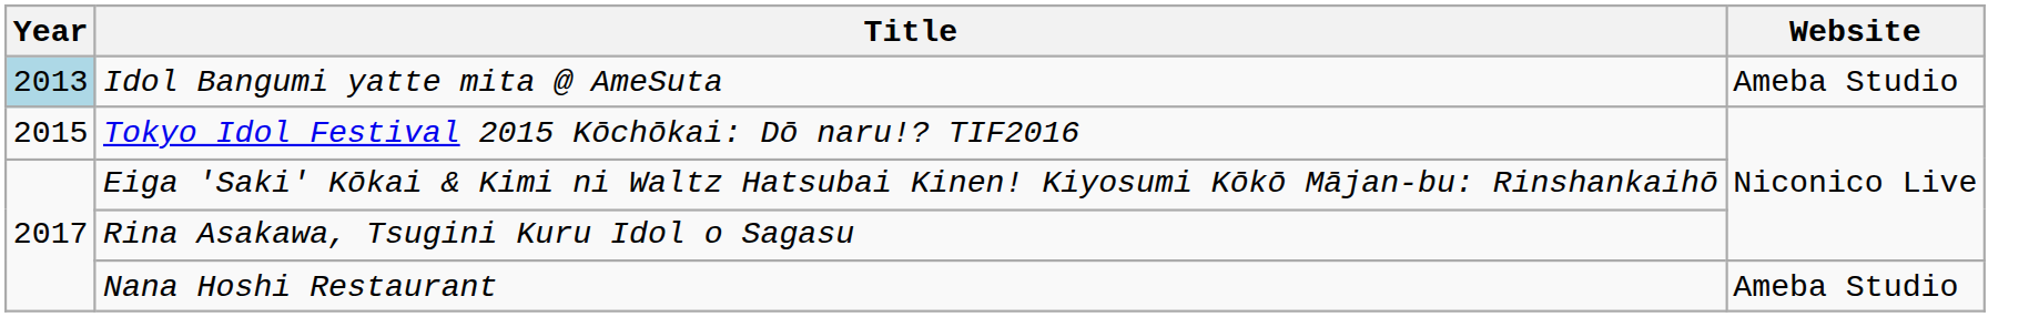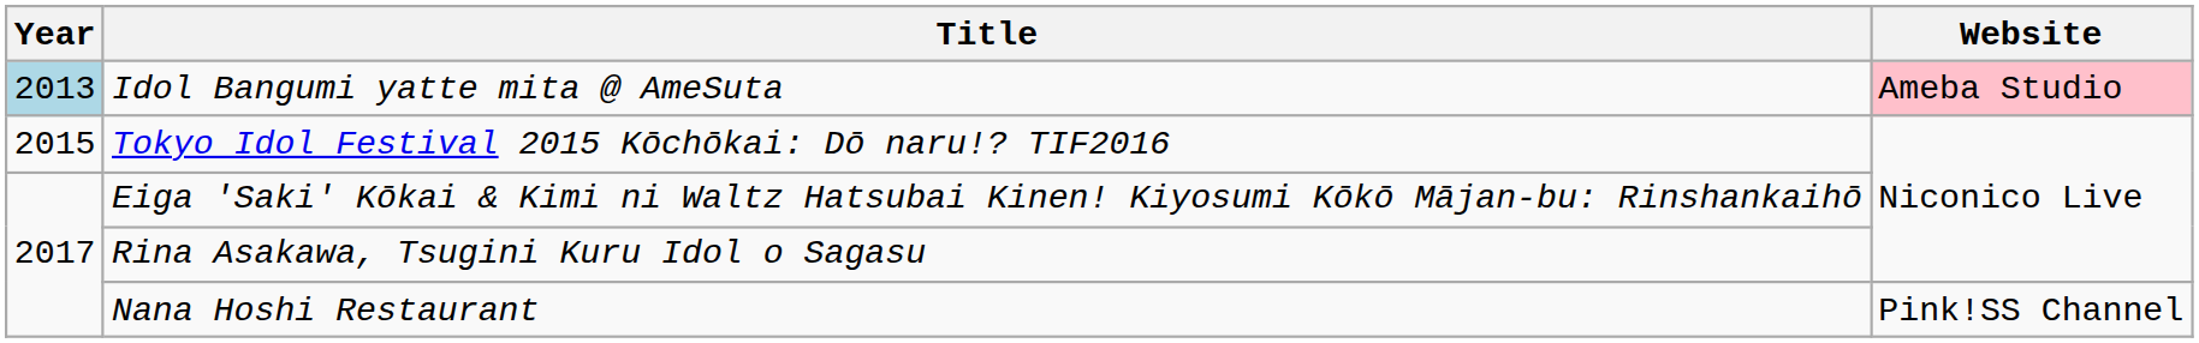Idol Bangumi yatte mita @ AmeSuta | Website: no background -> pink background
Nana Hoshi Restaurant | Website: Ameba Studio -> Pink!SS Channel
